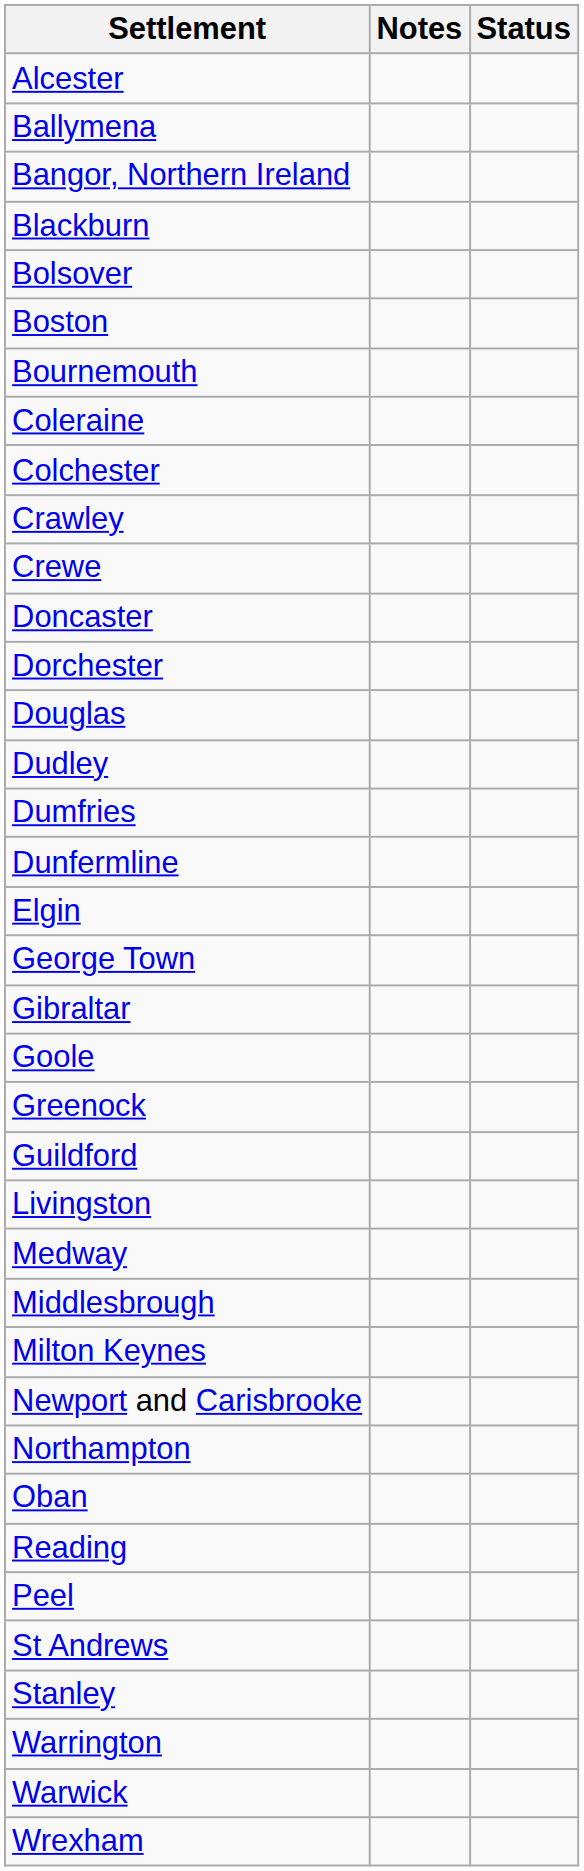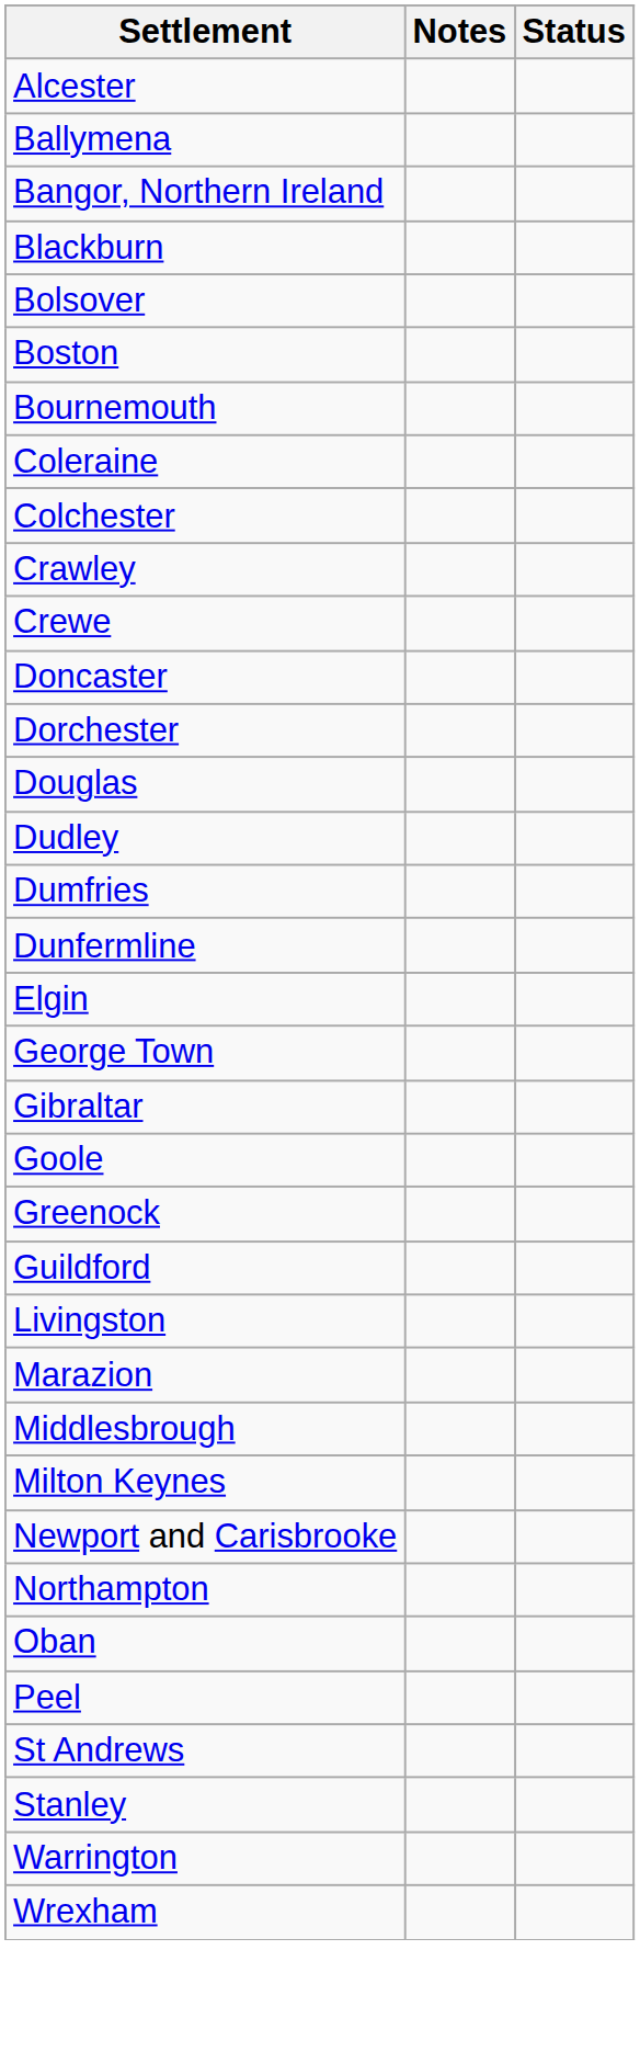+ row: Marazion
- row: Medway
- row: Reading
- row: Warwick
